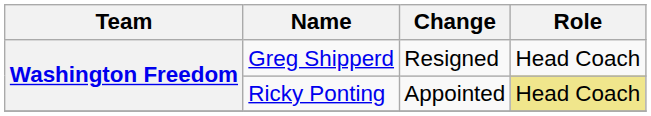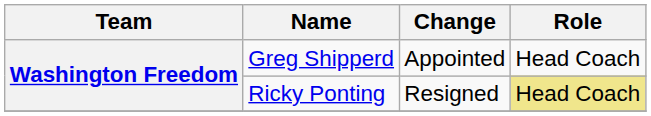Greg Shipperd | Change: Resigned -> Appointed
Ricky Ponting | Change: Appointed -> Resigned
